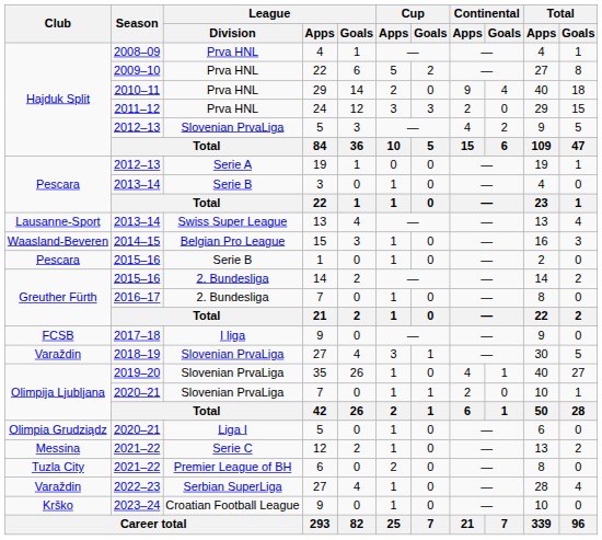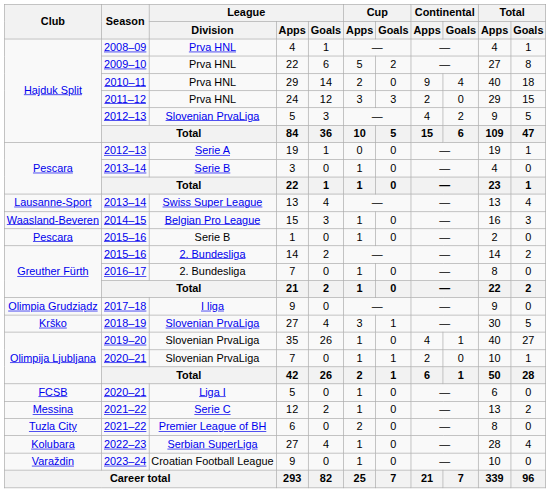2017–18 / 9 | Club: FCSB -> Olimpia Grudziądz
2018–19 / 27 | Club: Varaždin -> Krško
2020–21 / 5 | Club: Olimpia Grudziądz -> FCSB
2022–23 / 27 | Club: Varaždin -> Kolubara
2023–24 / 9 | Club: Krško -> Varaždin
